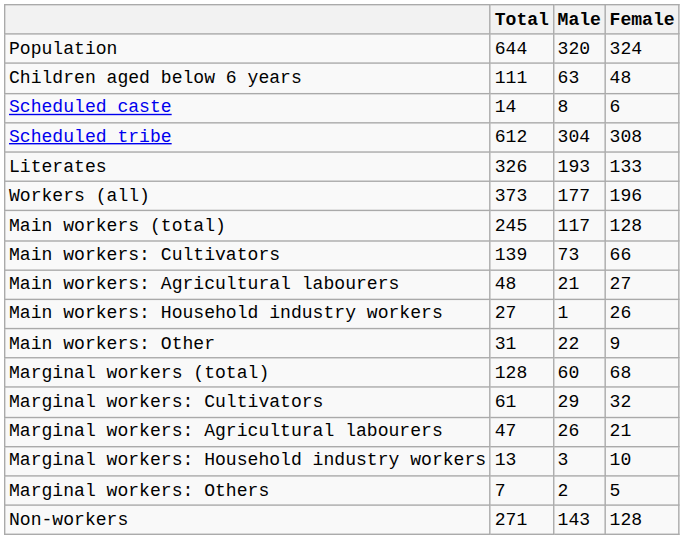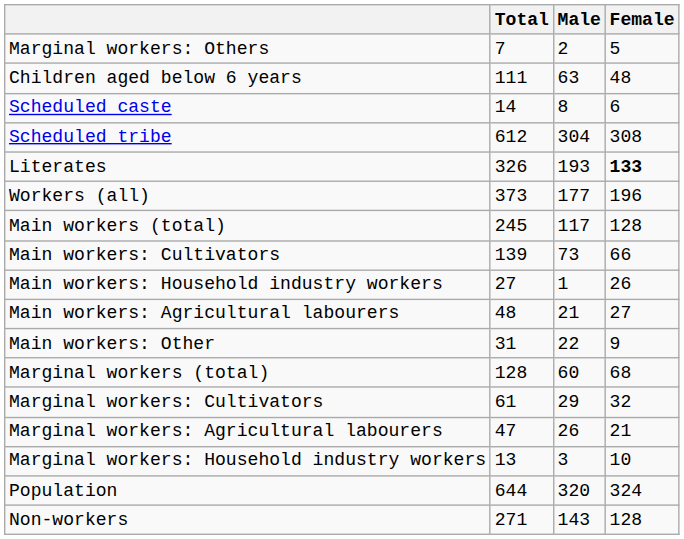rows swapped: Population <-> Marginal workers: Others
Literates | Female: normal -> bold
rows swapped: Main workers: Agricultural labourers <-> Main workers: Household industry workers
